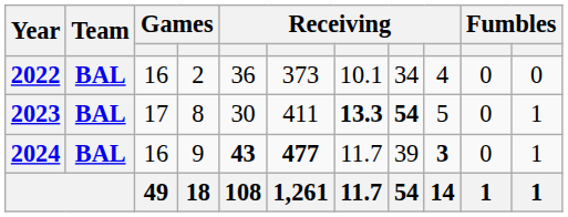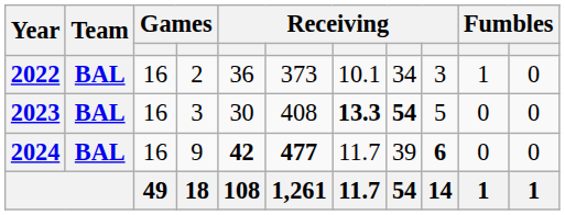2022 | column 9: 4 -> 3
2022 | column 10: 0 -> 1
2023 | column 3: 17 -> 16
2023 | column 4: 8 -> 3
2023 | column 6: 411 -> 408
2023 | column 11: 1 -> 0
2024 | column 5: 43 -> 42
2024 | column 9: 3 -> 6
2024 | column 11: 1 -> 0
